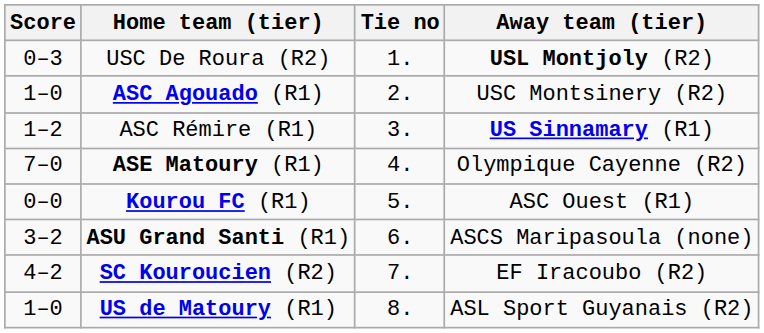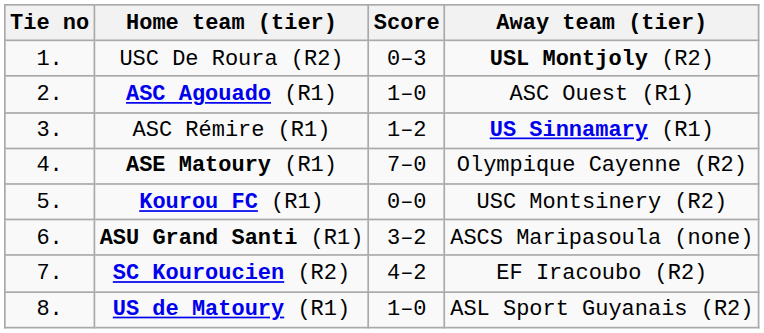columns swapped: Tie no <-> Score
ASC Agouado (R1) | Away team (tier): USC Montsinery (R2) -> ASC Ouest (R1)
Kourou FC (R1) | Away team (tier): ASC Ouest (R1) -> USC Montsinery (R2)
